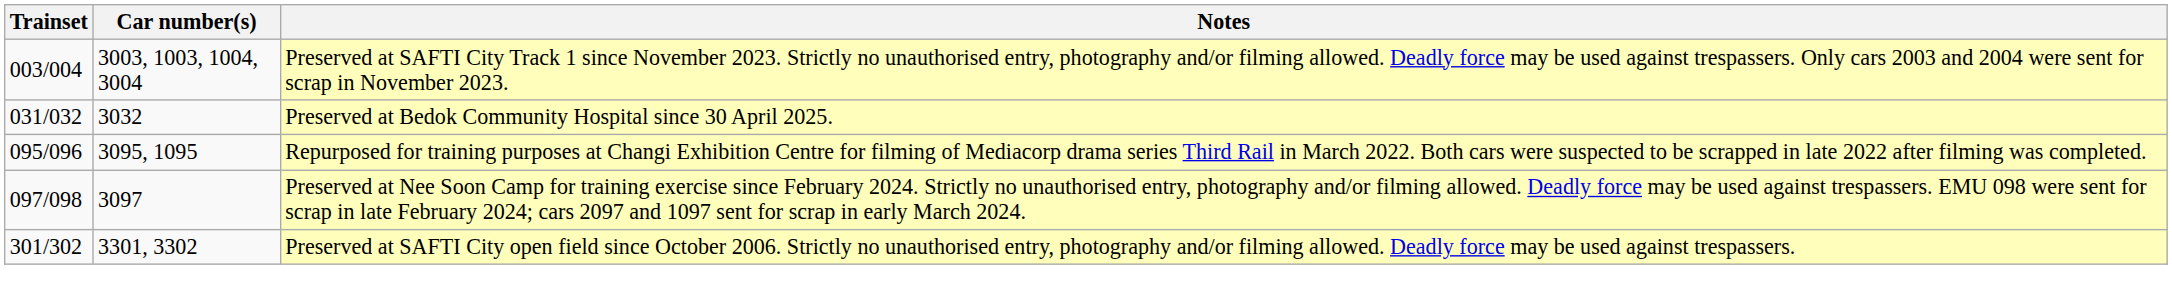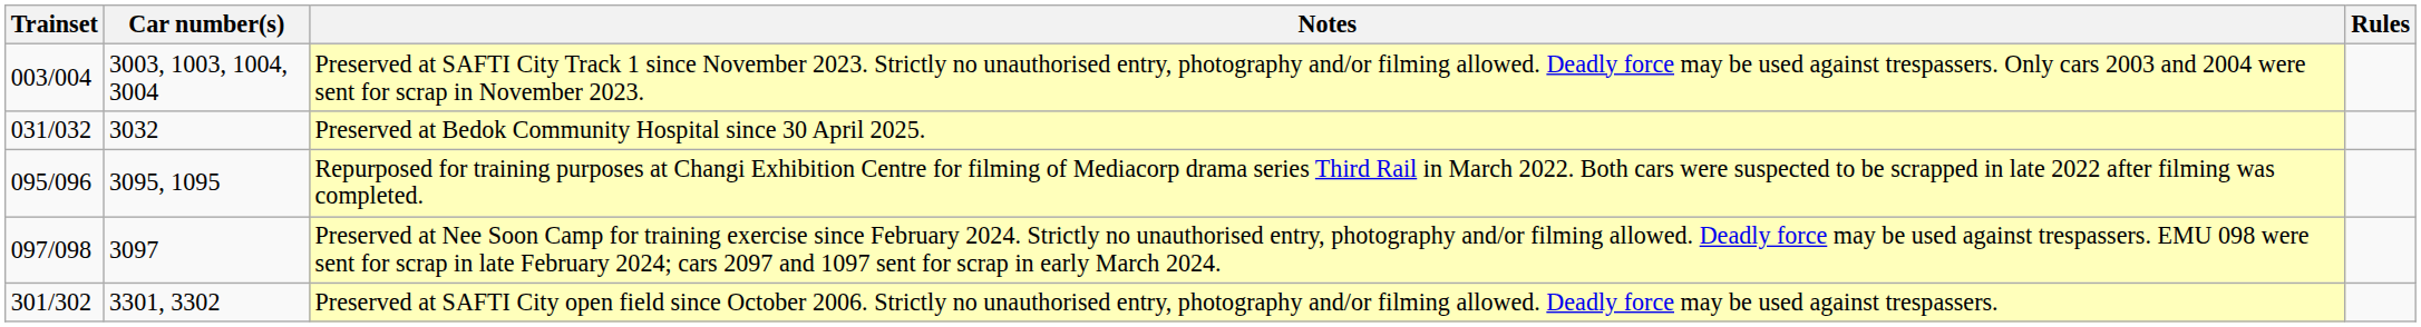+ column: Rules
